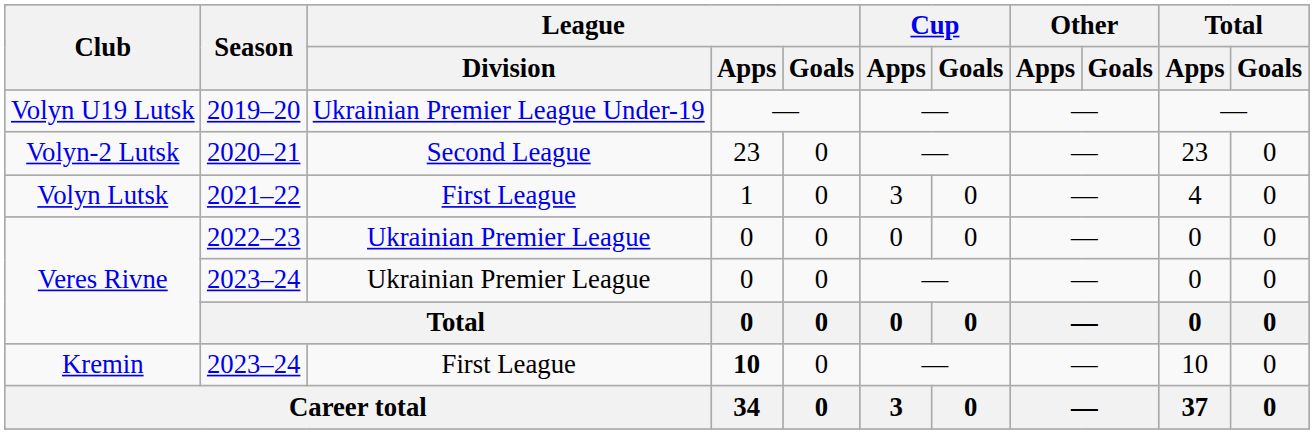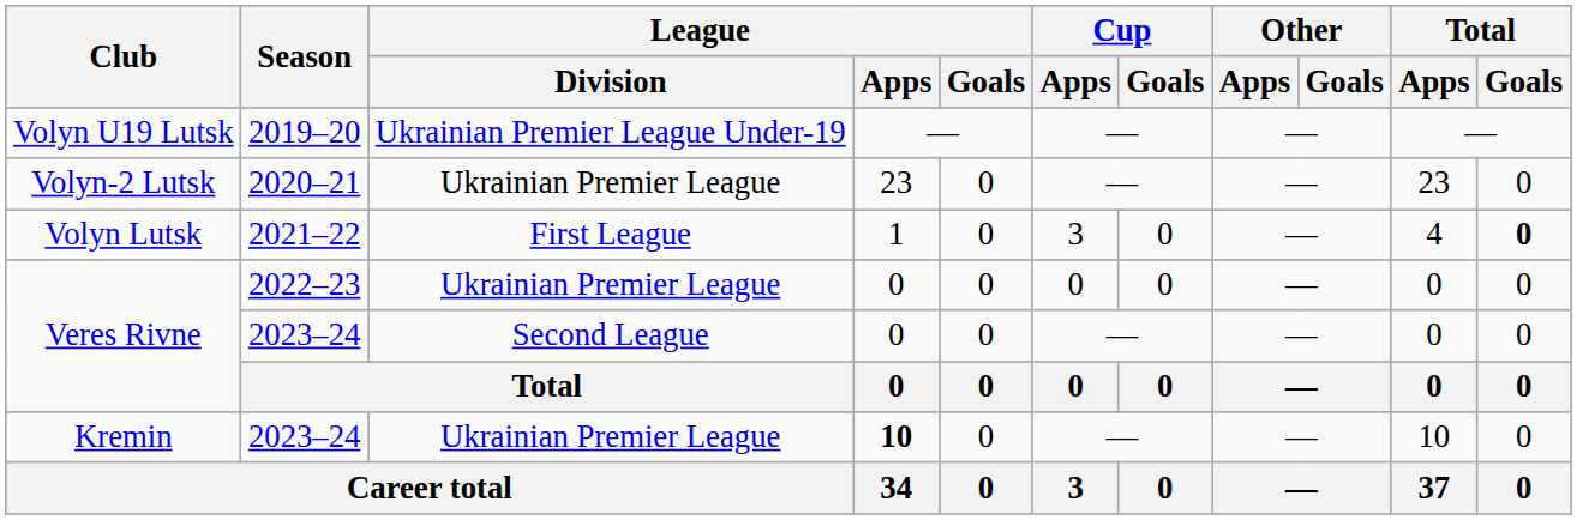Volyn-2 Lutsk | League / Division: Second League -> Ukrainian Premier League
Volyn Lutsk | Total / Goals: normal -> bold
Veres Rivne / 2023–24 | League / Division: Ukrainian Premier League -> Second League
Kremin | League / Division: First League -> Ukrainian Premier League
